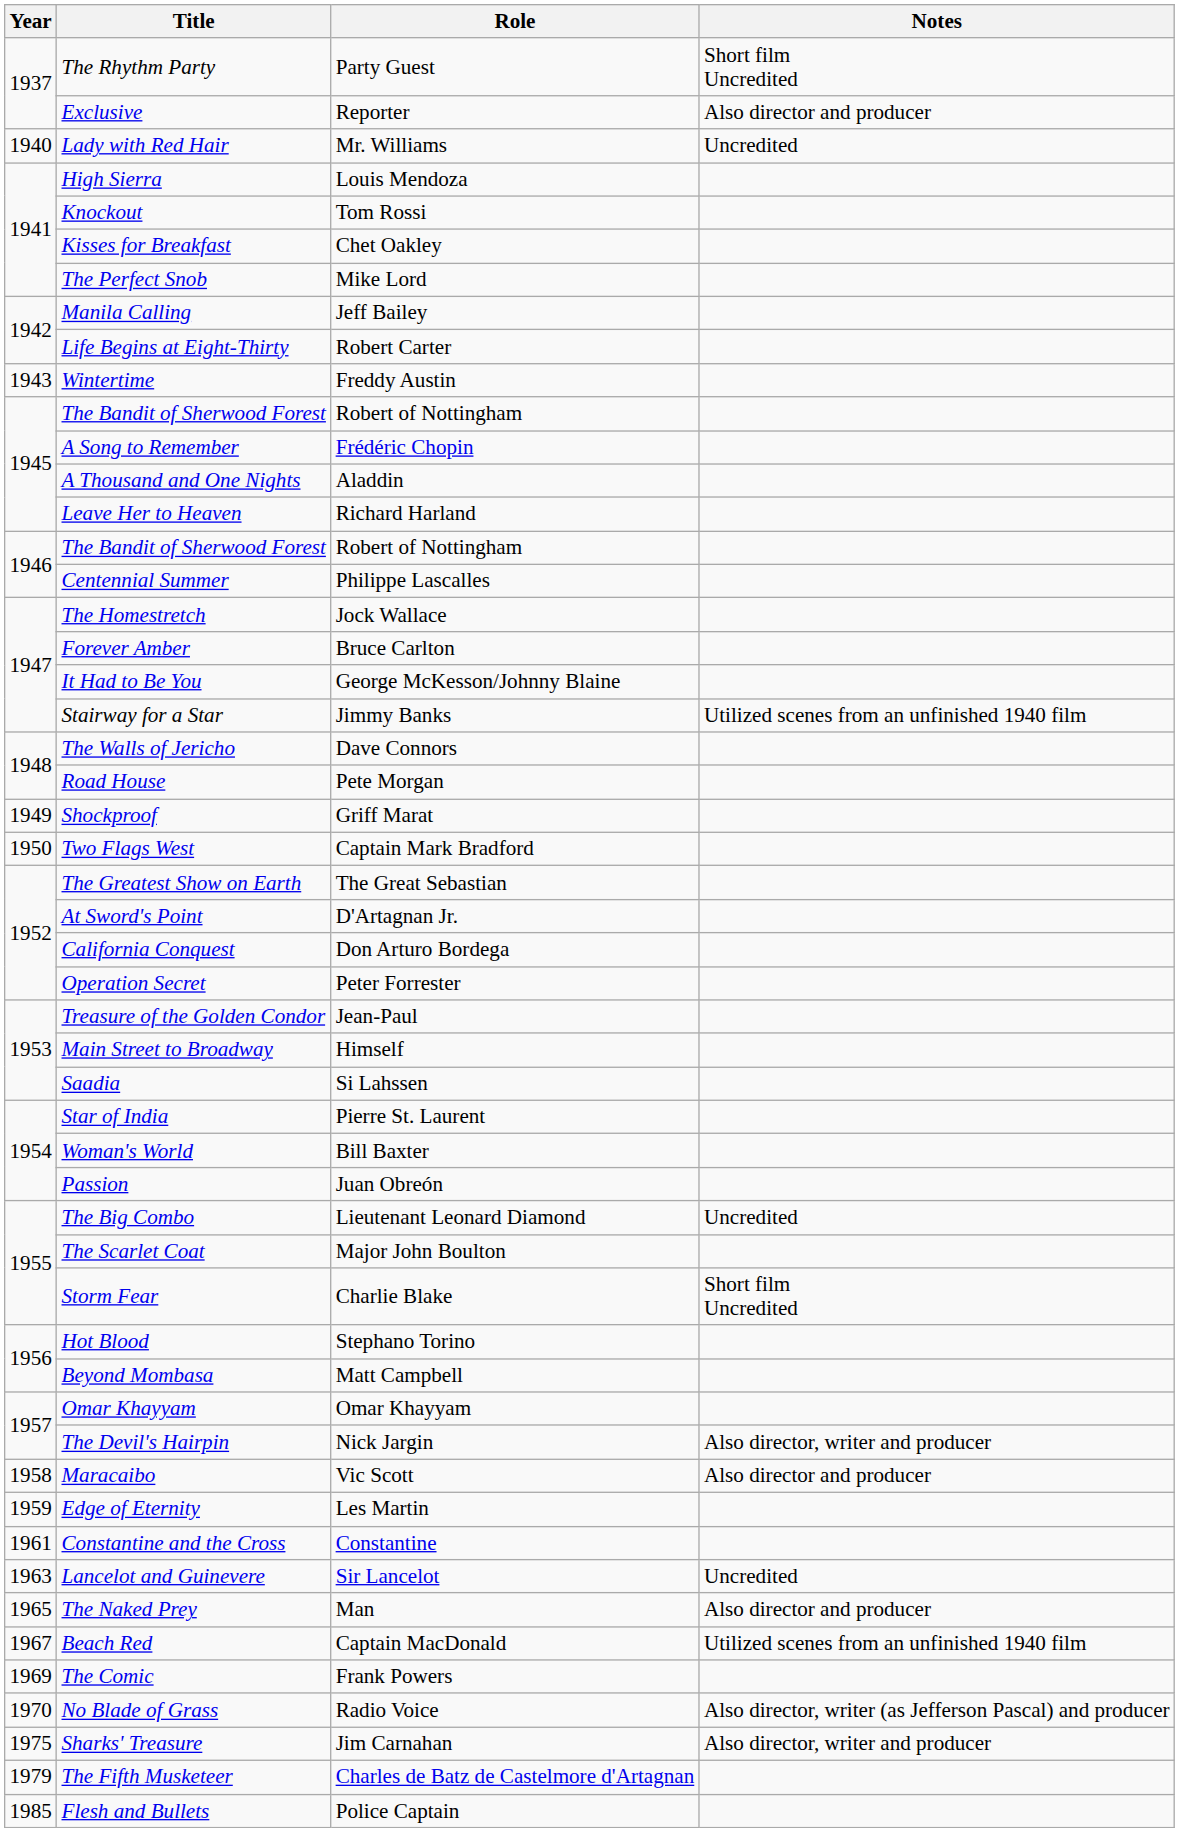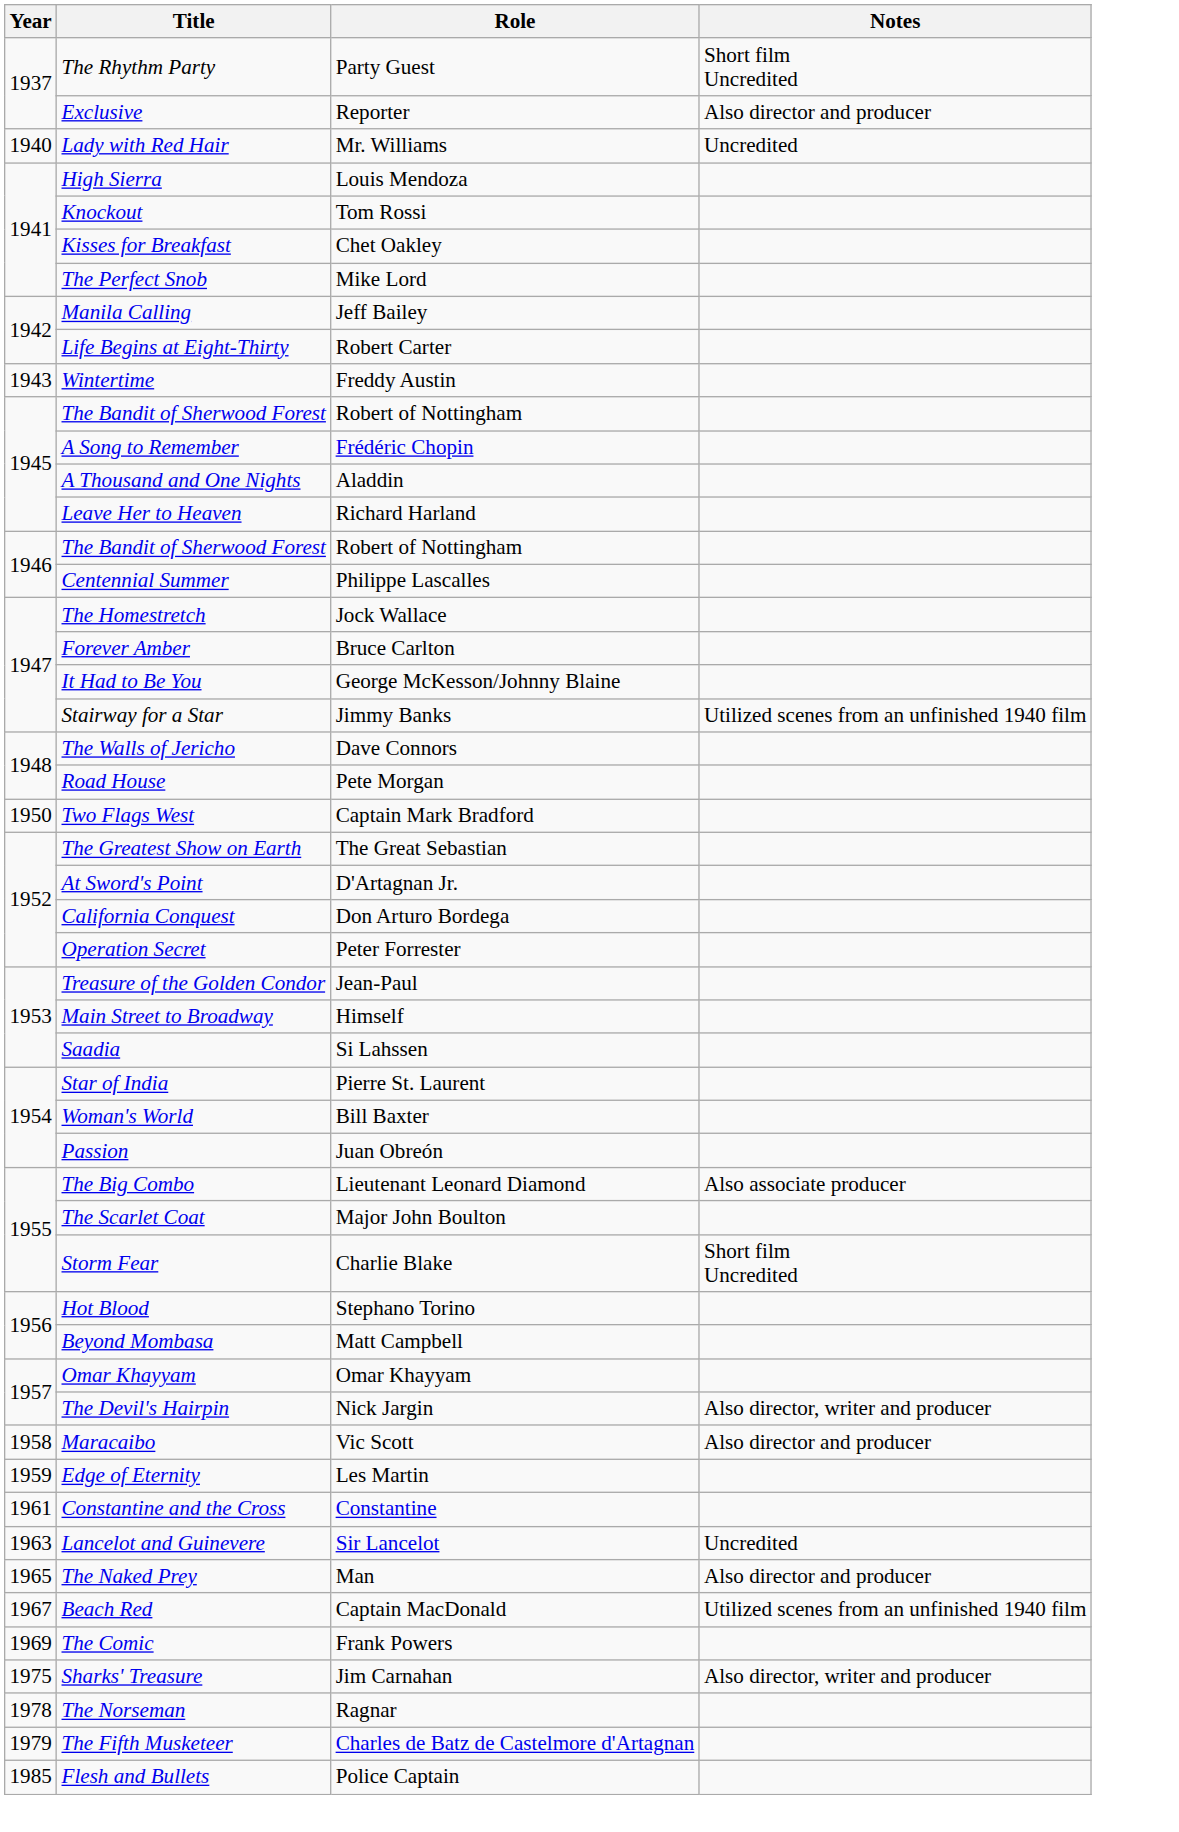- row: 1949 | Shockproof | Griff Marat
The Big Combo | Notes: Uncredited -> Also associate producer
- row: 1970 | No Blade of Grass | Radio Voice | Also director, writer (as Jefferson Pascal) and producer
+ row: 1978 | The Norseman | Ragnar
